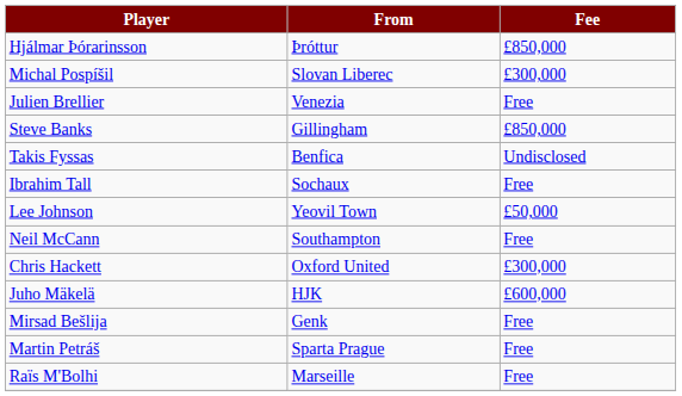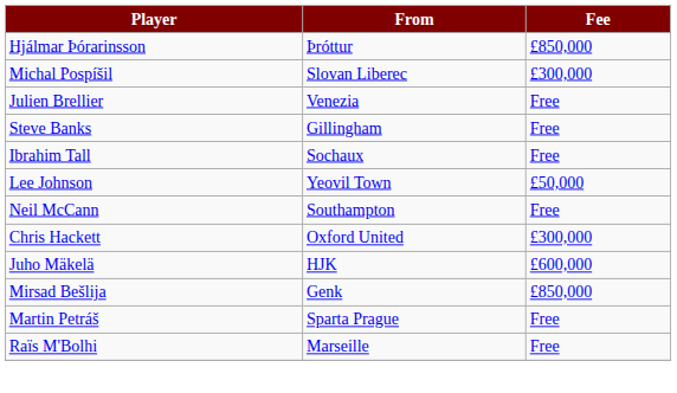Steve Banks | Fee: £850,000 -> Free
- row: Takis Fyssas | Benfica | Undisclosed
Mirsad Bešlija | Fee: Free -> £850,000
